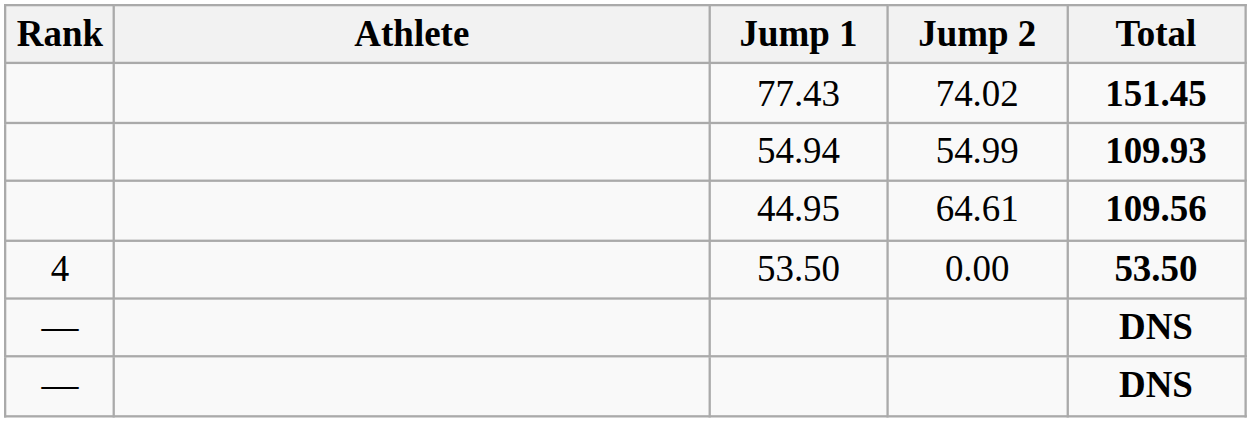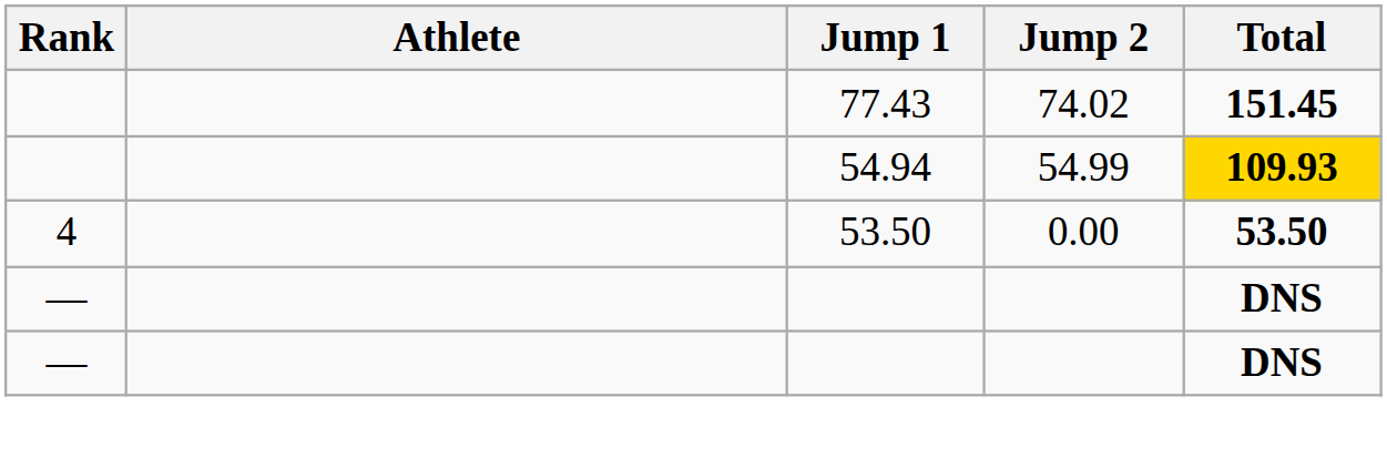54.94 | Total: no background -> gold background
- row: 44.95 | 64.61 | 109.56
